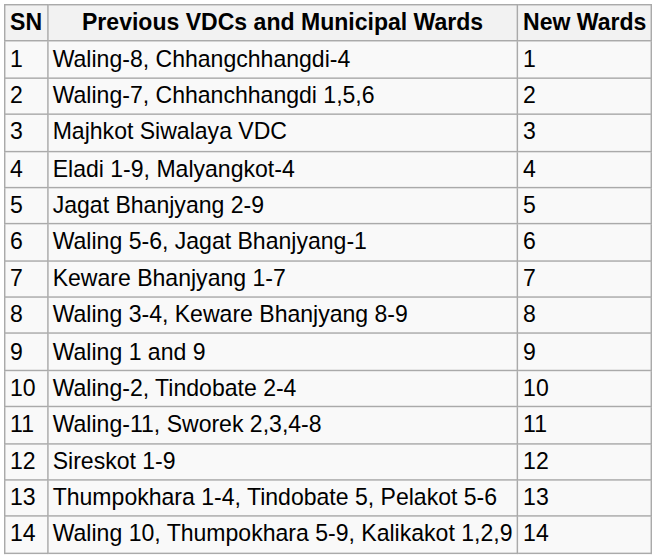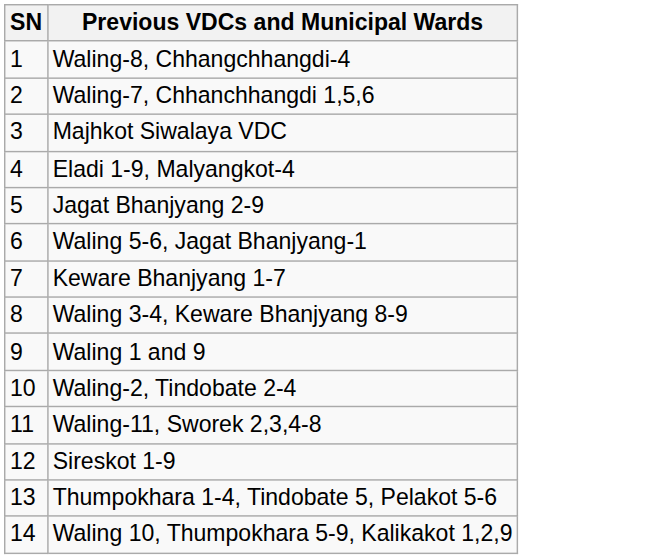- column: New Wards | 1 | 2 | 3 | 4 | 5 | 6 | 7 | 8 | 9 | 10 | 11 | 12 | 13 | 14
